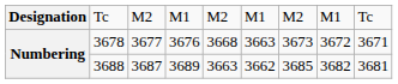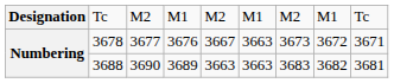3678 | column 5: 3668 -> 3667
3688 | column 3: 3687 -> 3690
3688 | column 6: 3662 -> 3663
3688 | column 7: 3685 -> 3683
